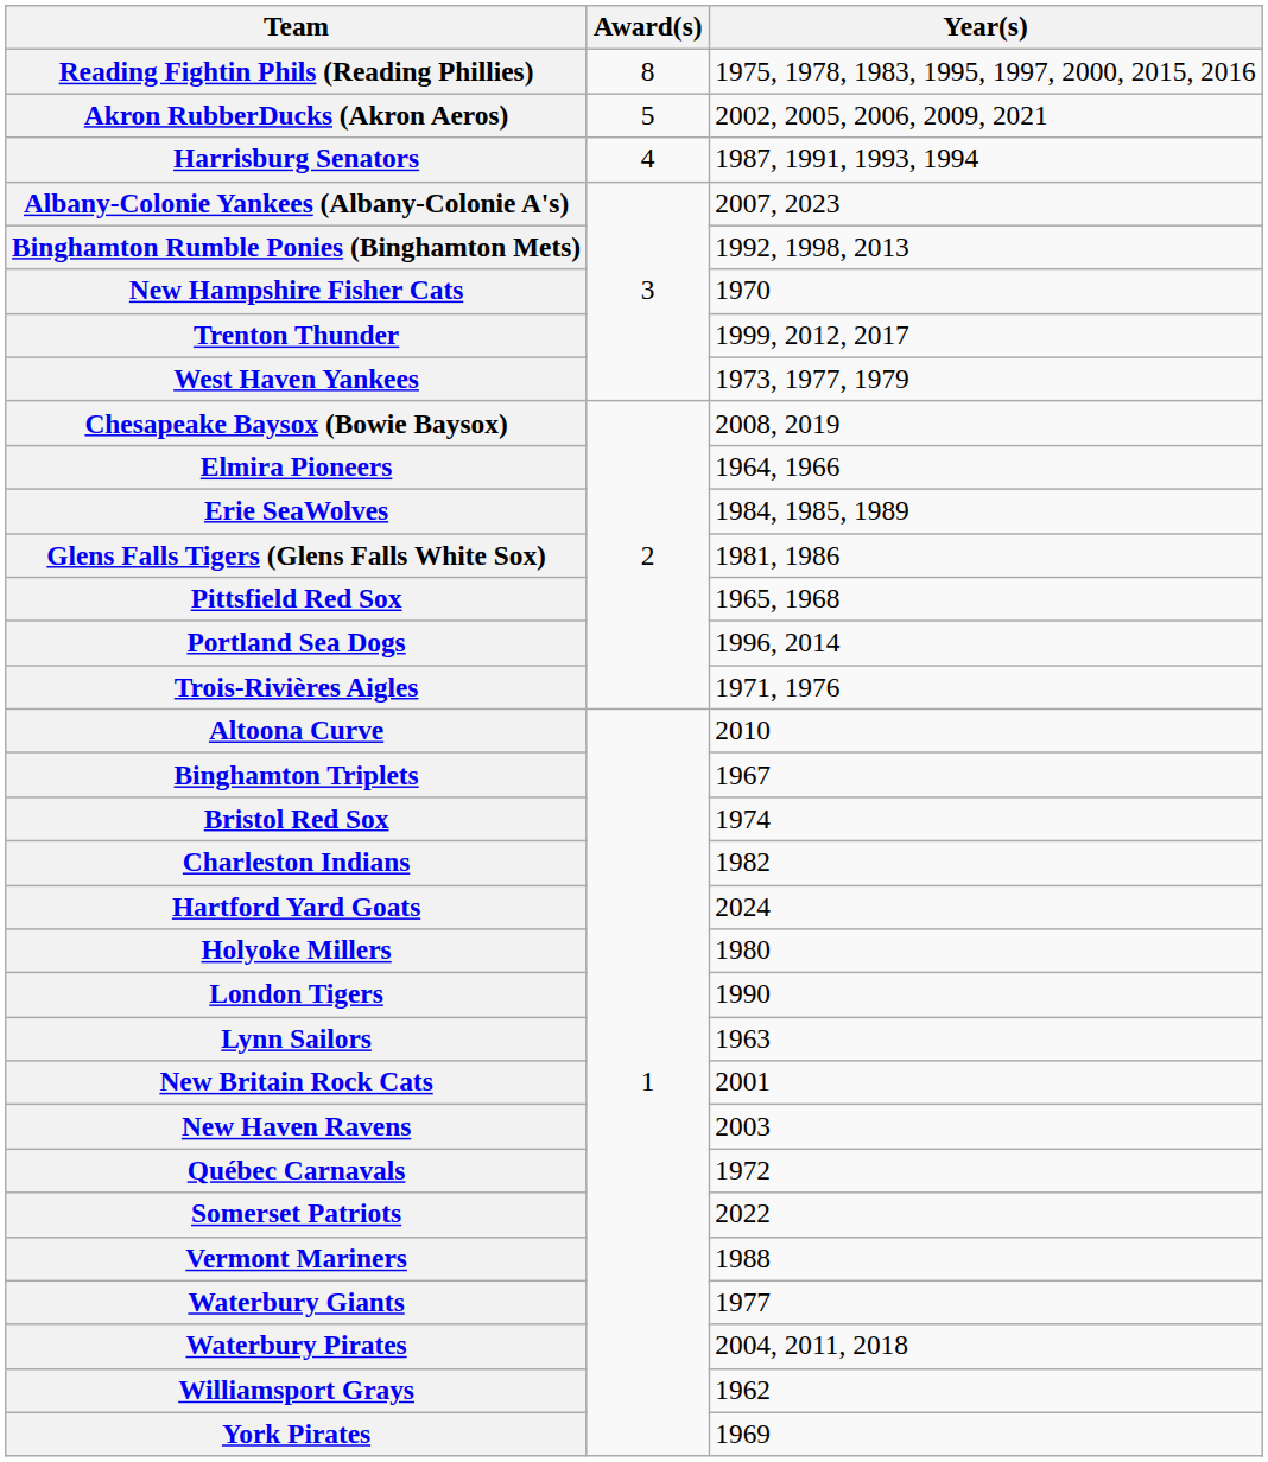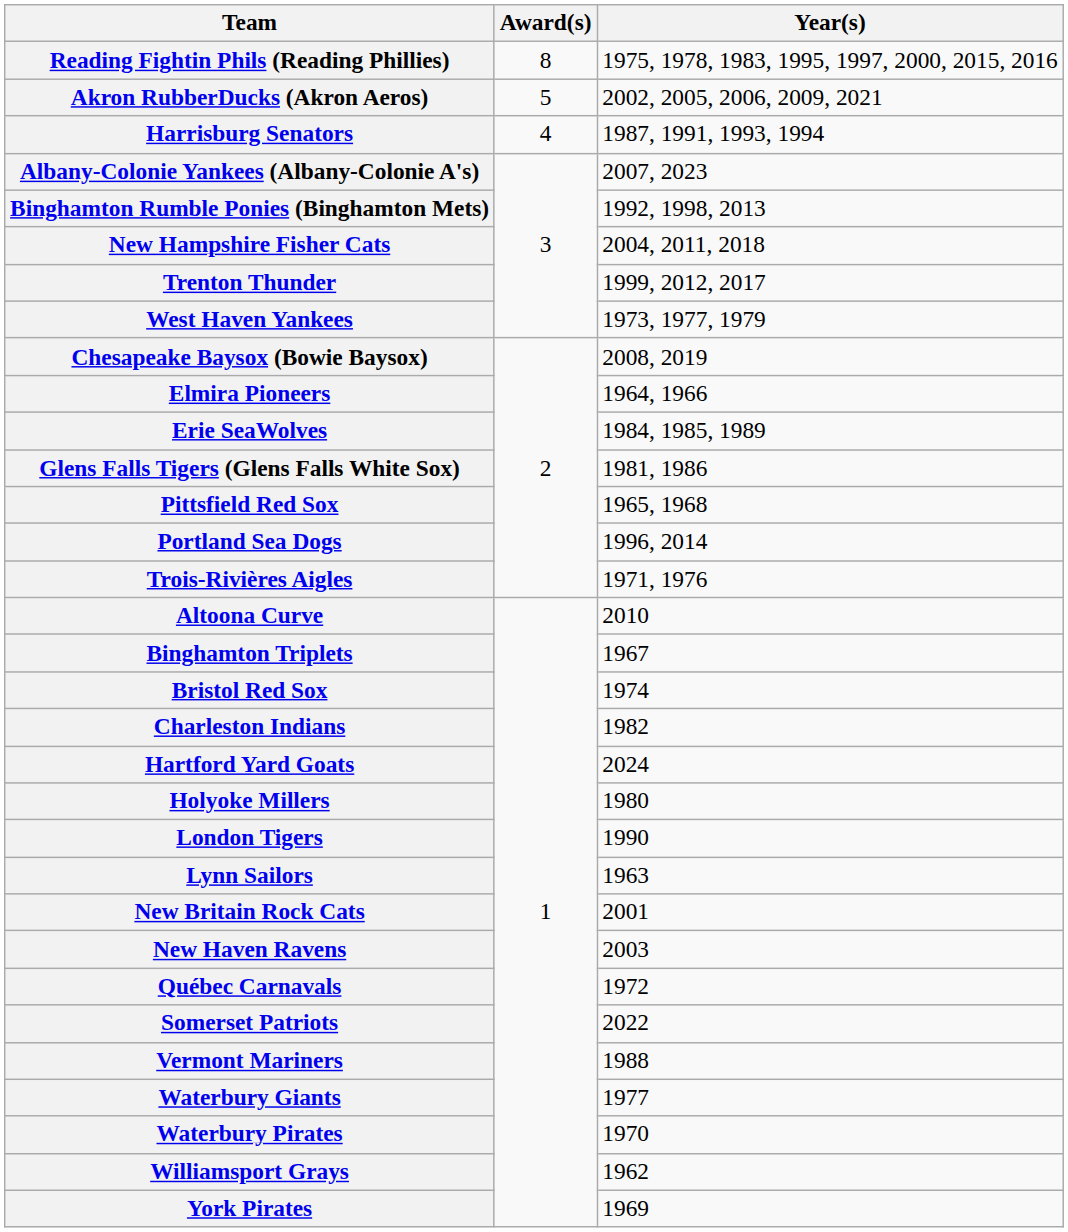New Hampshire Fisher Cats | Year(s): 1970 -> 2004, 2011, 2018
Waterbury Pirates | Year(s): 2004, 2011, 2018 -> 1970
